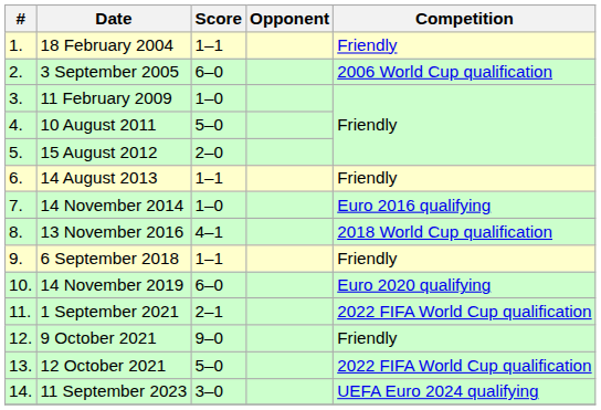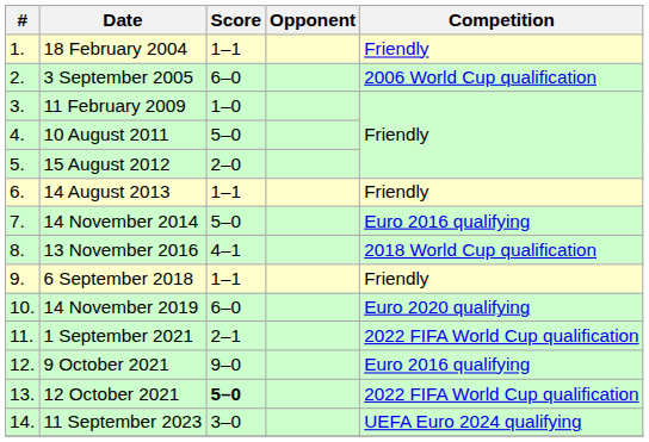14 November 2014 | Score: 1–0 -> 5–0
9 October 2021 | Competition: Friendly -> Euro 2016 qualifying
12 October 2021 | Score: normal -> bold
